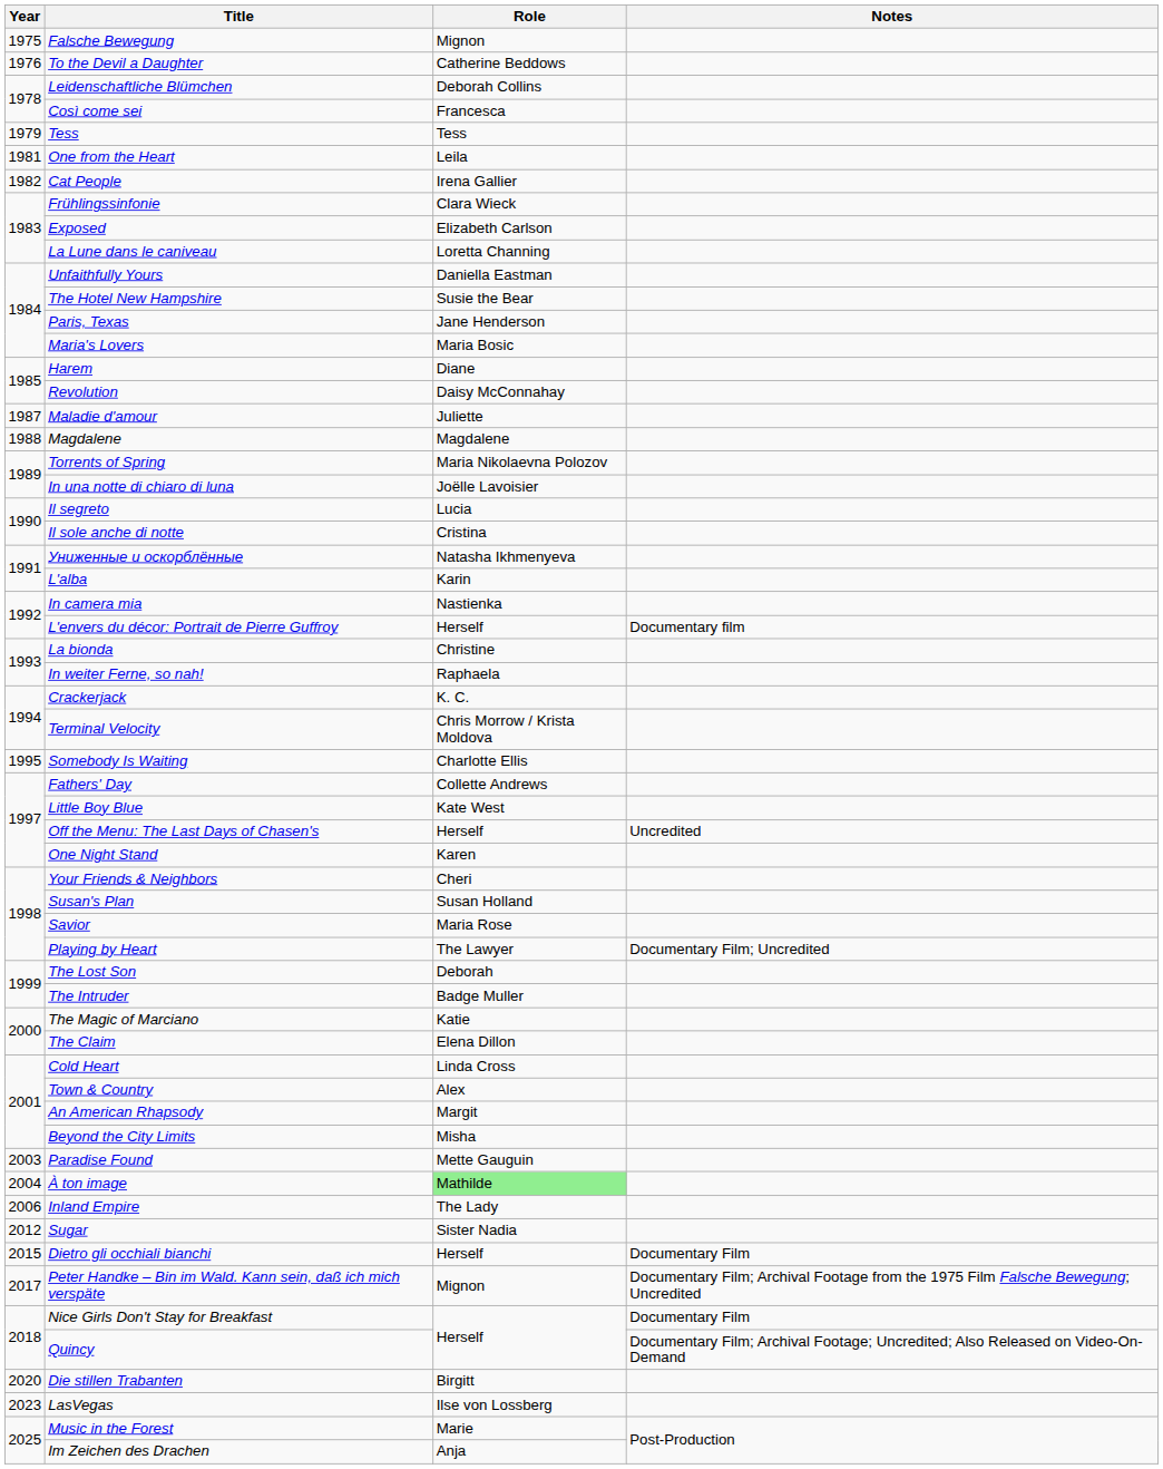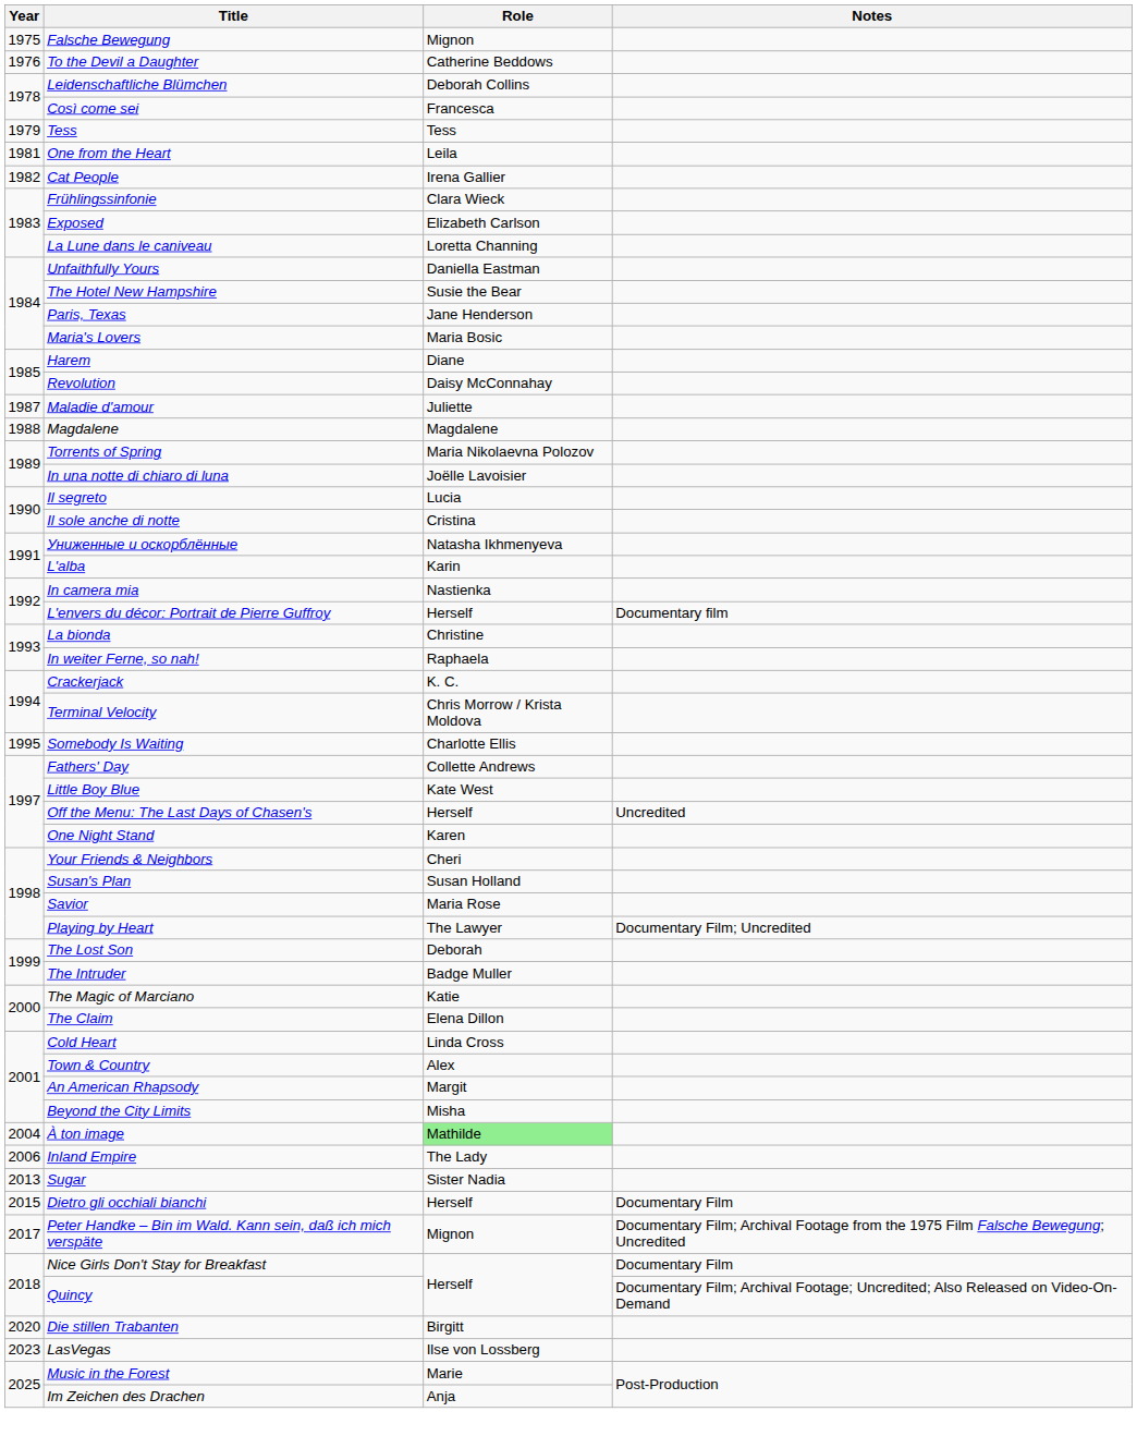- row: 2003 | Paradise Found | Mette Gauguin
Sugar | Year: 2012 -> 2013
